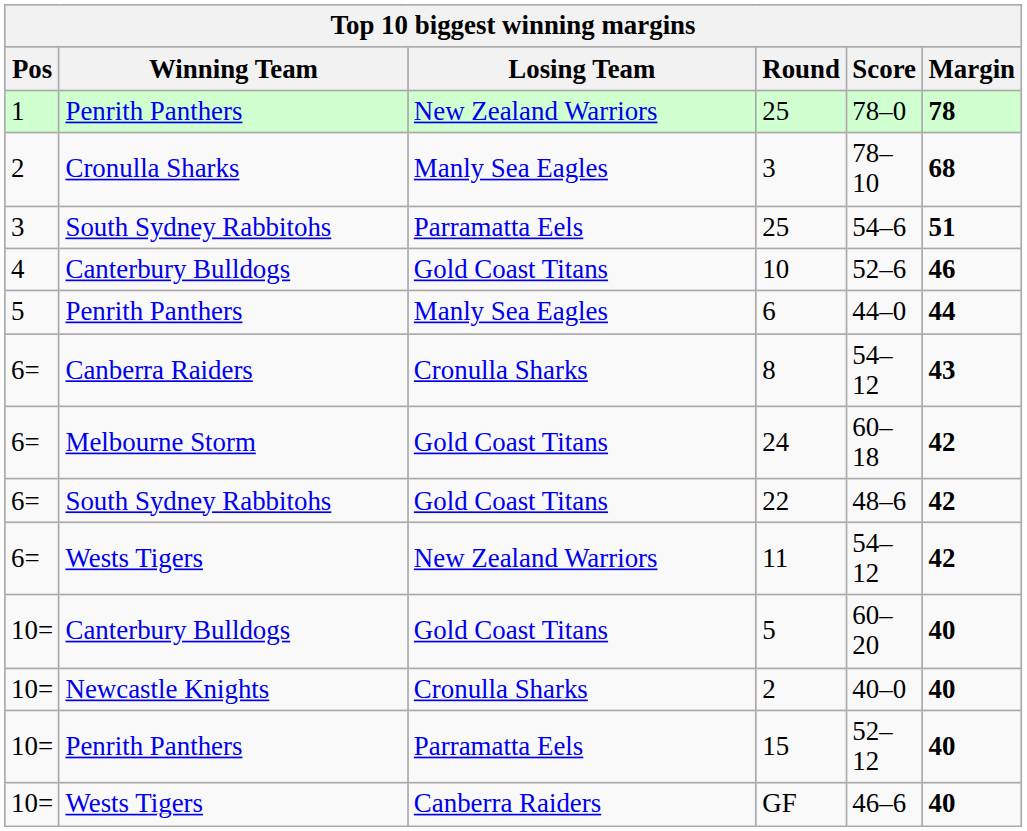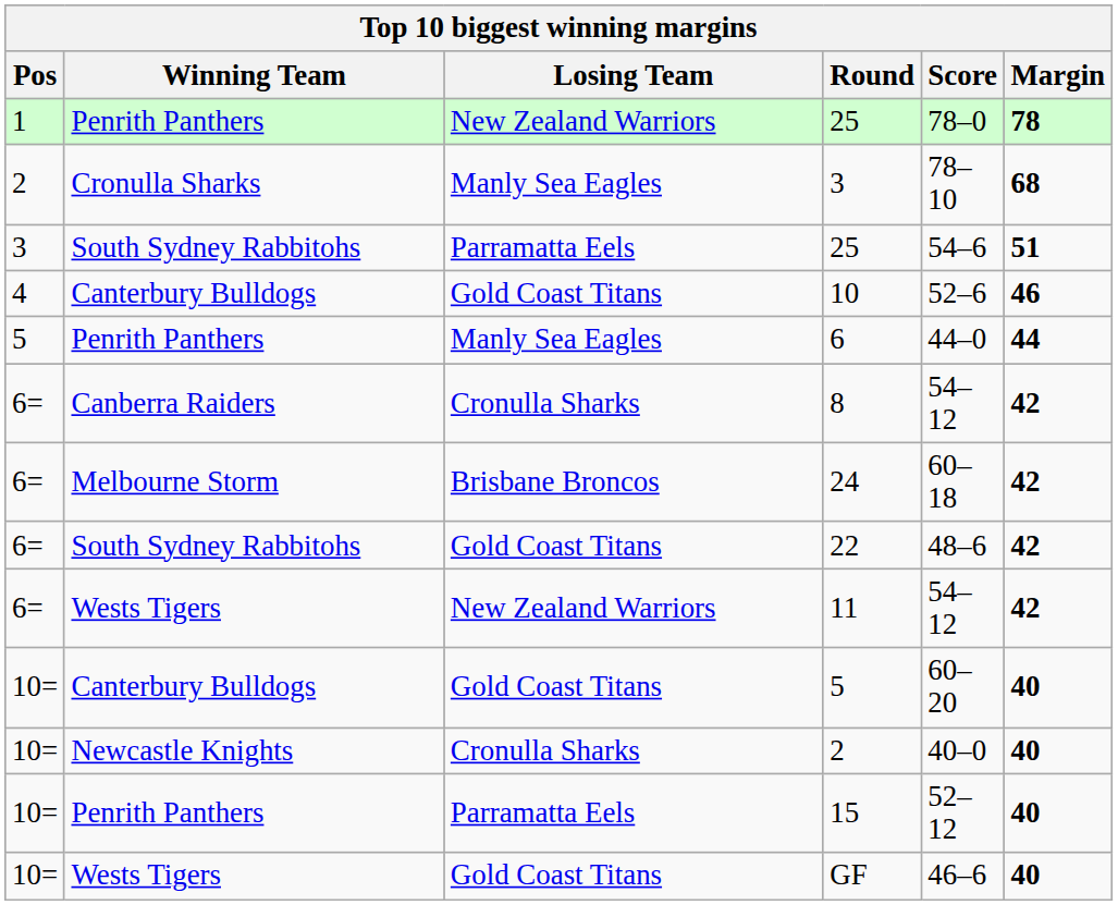8 | Margin: 43 -> 42
24 | Losing Team: Gold Coast Titans -> Brisbane Broncos
GF | Losing Team: Canberra Raiders -> Gold Coast Titans
